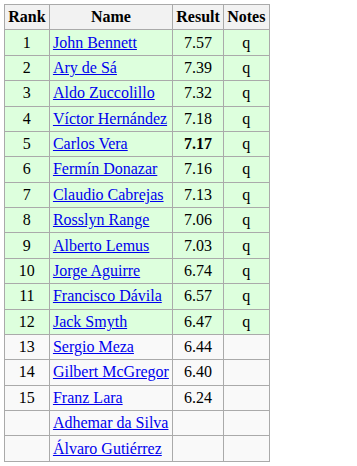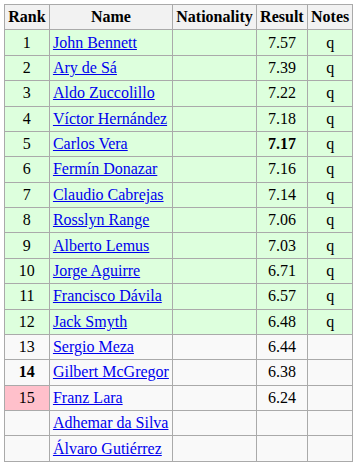+ column: Nationality
Aldo Zuccolillo | Result: 7.32 -> 7.22
Claudio Cabrejas | Result: 7.13 -> 7.14
Jorge Aguirre | Result: 6.74 -> 6.71
Jack Smyth | Result: 6.47 -> 6.48
Gilbert McGregor | Rank: normal -> bold
Gilbert McGregor | Result: 6.40 -> 6.38
Franz Lara | Rank: no background -> pink background
